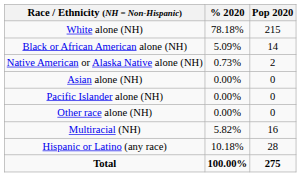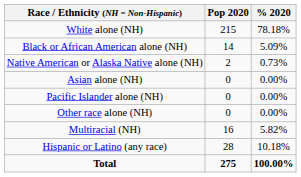columns swapped: Pop 2020 <-> % 2020
